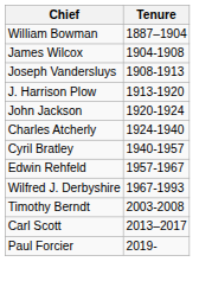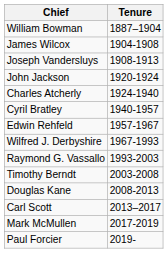- row: J. Harrison Plow | 1913-1920
+ row: Raymond G. Vassallo | 1993-2003
+ row: Douglas Kane | 2008-2013
+ row: Mark McMullen | 2017-2019
